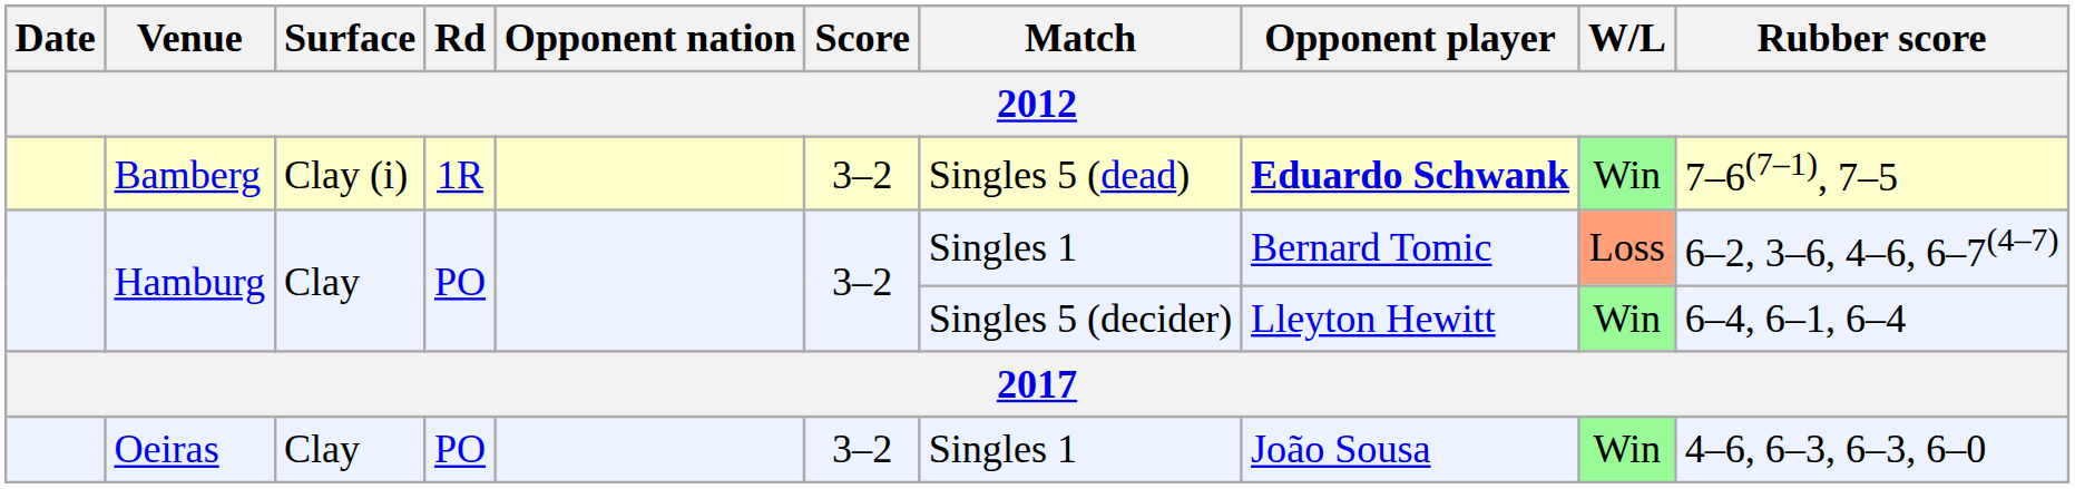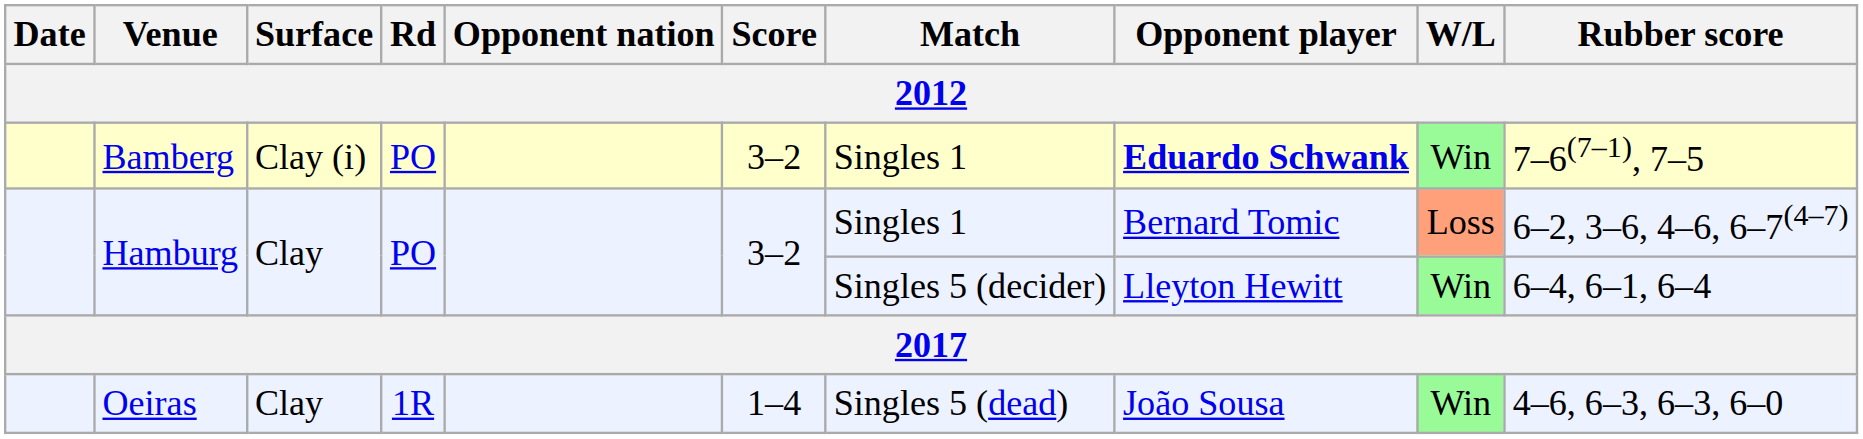Bamberg | Rd: 1R -> PO
Bamberg | Match: Singles 5 (dead) -> Singles 1
Oeiras | Rd: PO -> 1R
Oeiras | Score: 3–2 -> 1–4
Oeiras | Match: Singles 1 -> Singles 5 (dead)
